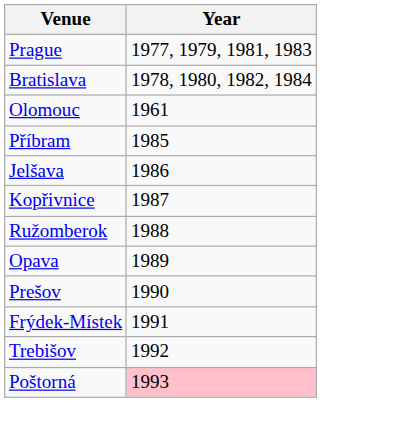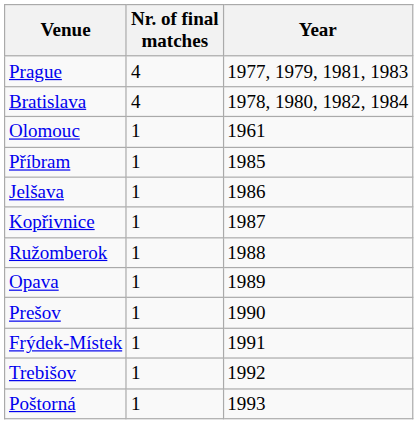+ column: Nr. of final matches | 4 | 4 | 1 | 1 | 1 | 1 | 1 | 1 | 1 | 1 | 1 | 1
Poštorná | Year: pink background -> no background
